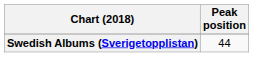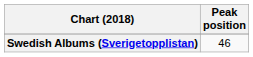Swedish Albums (Sverigetopplistan) | Peak position: 44 -> 46
